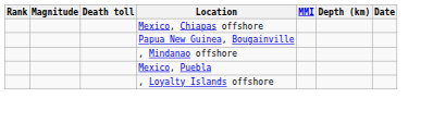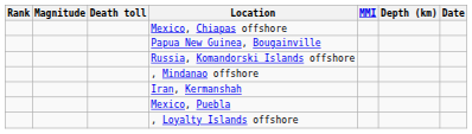+ row: Russia, Komandorski Islands offshore
+ row: Iran, Kermanshah
